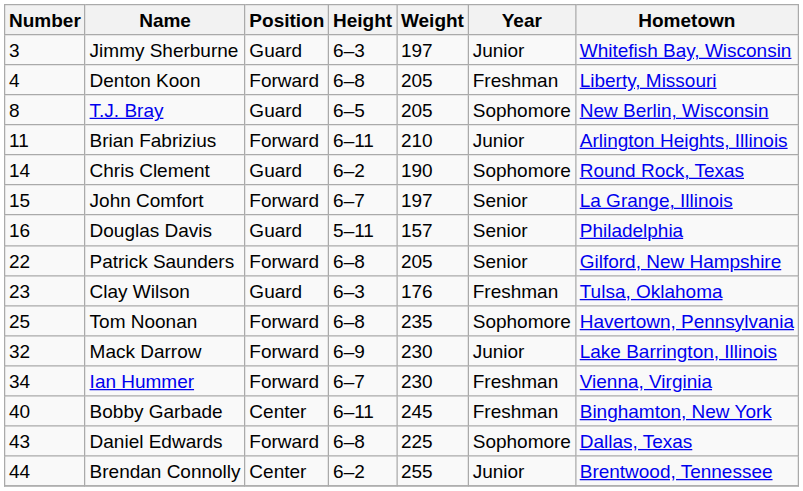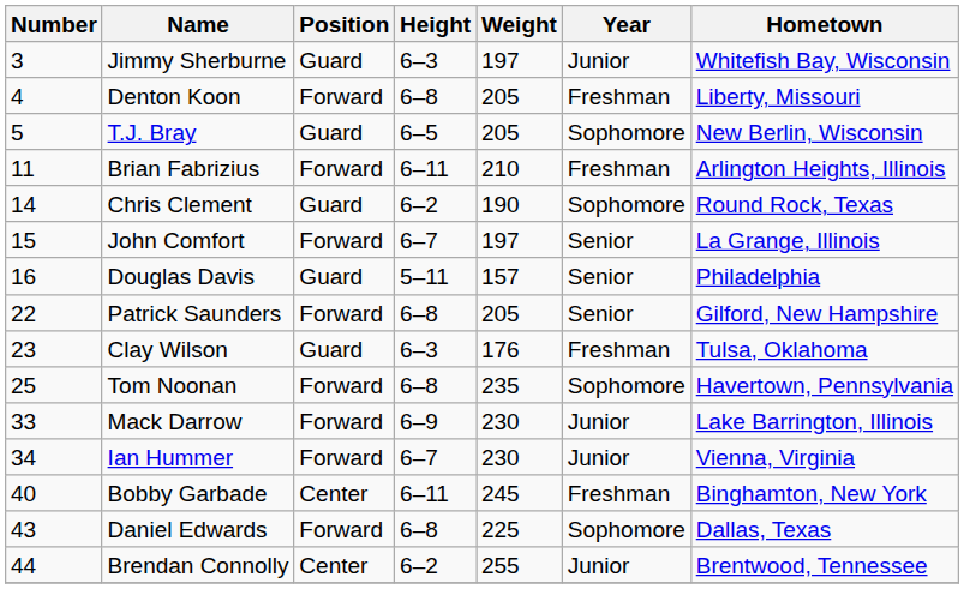T.J. Bray | Number: 8 -> 5
Brian Fabrizius | Year: Junior -> Freshman
Mack Darrow | Number: 32 -> 33
Ian Hummer | Year: Freshman -> Junior
